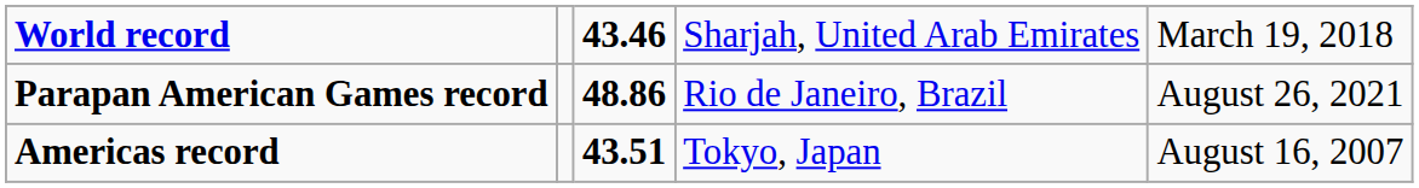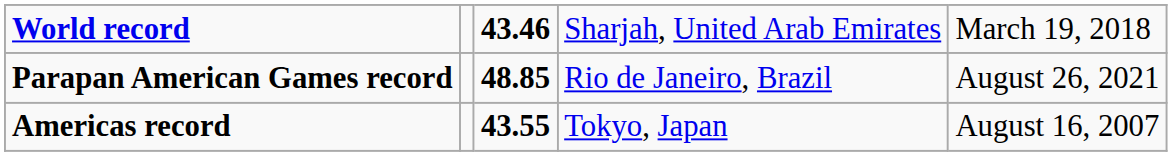Parapan American Games record | column 3: 48.86 -> 48.85
Americas record | column 3: 43.51 -> 43.55
